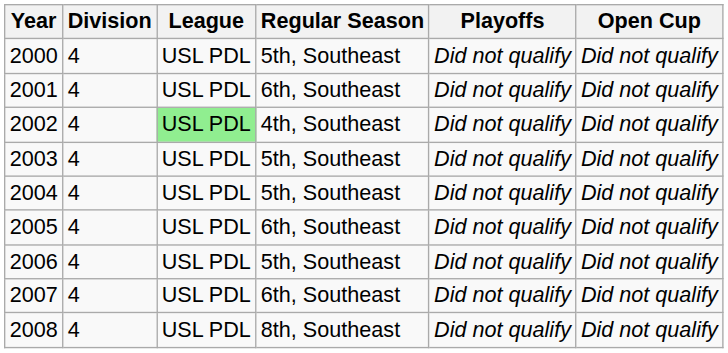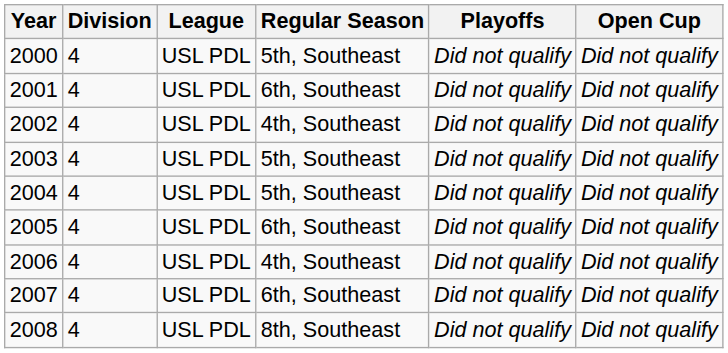2002 | League: lightgreen background -> no background
2006 | Regular Season: 5th, Southeast -> 4th, Southeast
